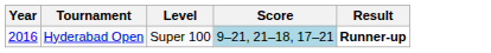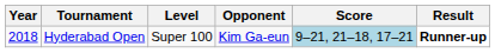+ column: Opponent | Kim Ga-eun
Hyderabad Open | Year: 2016 -> 2018
